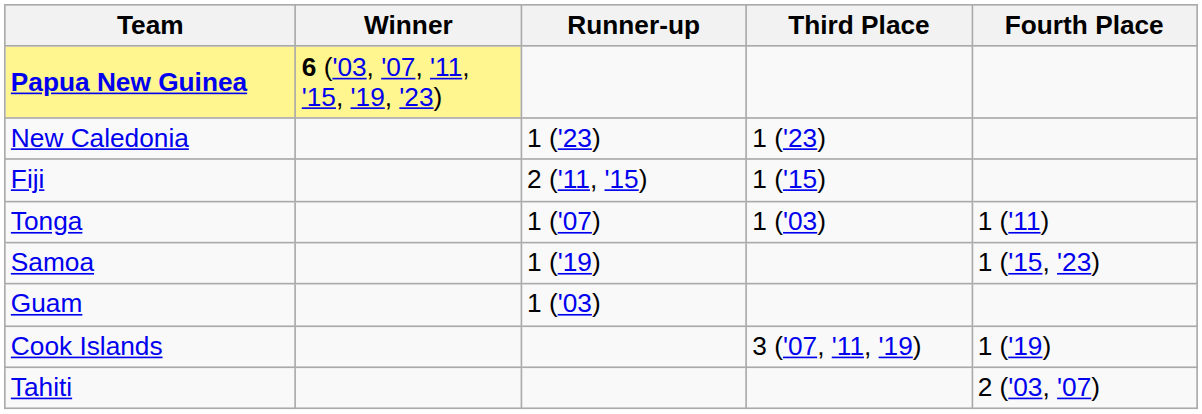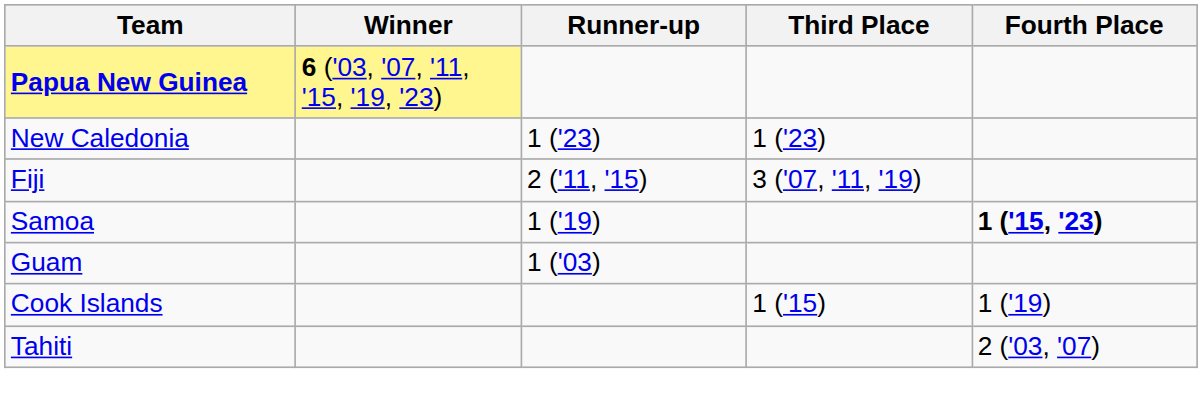Fiji | Third Place: 1 ('15) -> 3 ('07, '11, '19)
- row: Tonga | 1 ('07) | 1 ('03) | 1 ('11)
Samoa | Fourth Place: normal -> bold
Cook Islands | Third Place: 3 ('07, '11, '19) -> 1 ('15)
